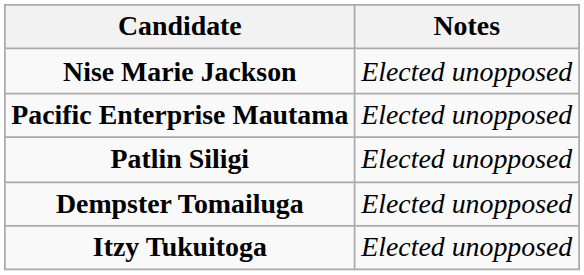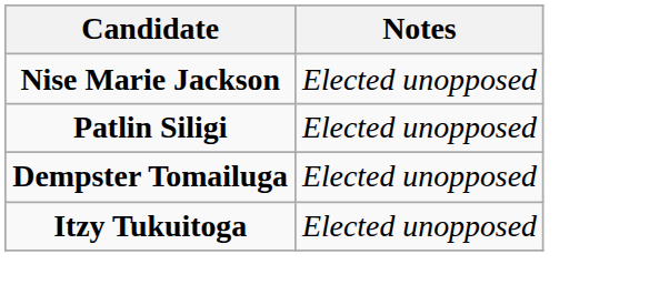- row: Pacific Enterprise Mautama | Elected unopposed
